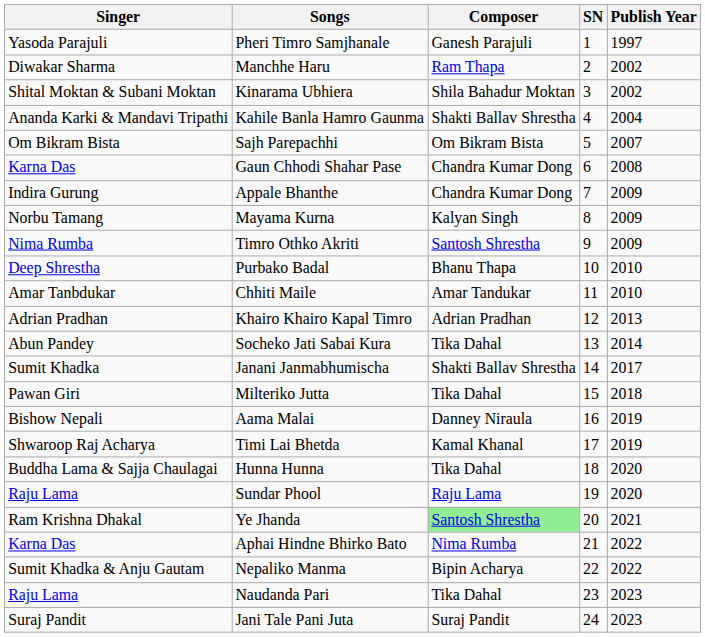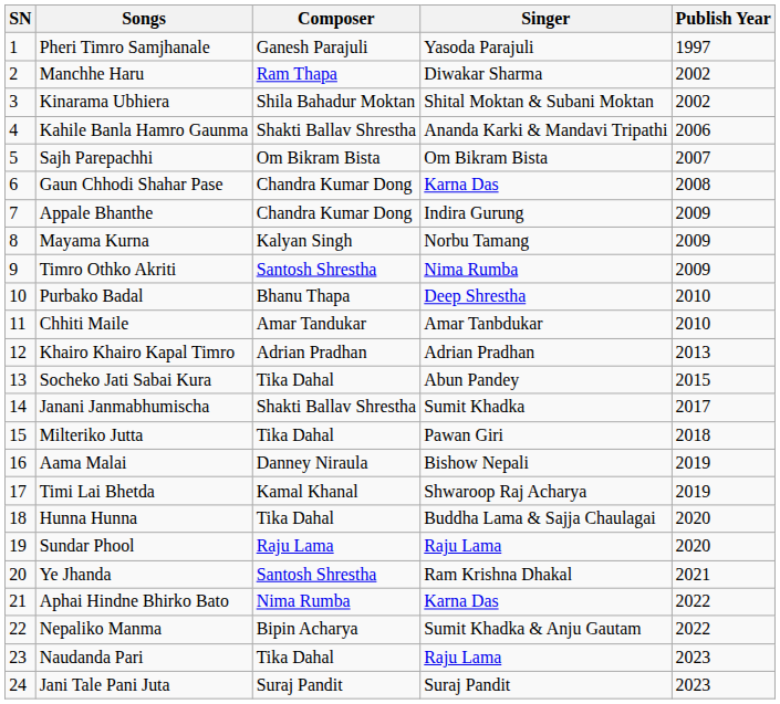columns swapped: SN <-> Singer
Kahile Banla Hamro Gaunma | Publish Year: 2004 -> 2006
Socheko Jati Sabai Kura | Publish Year: 2014 -> 2015
Ye Jhanda | Composer: lightgreen background -> no background
